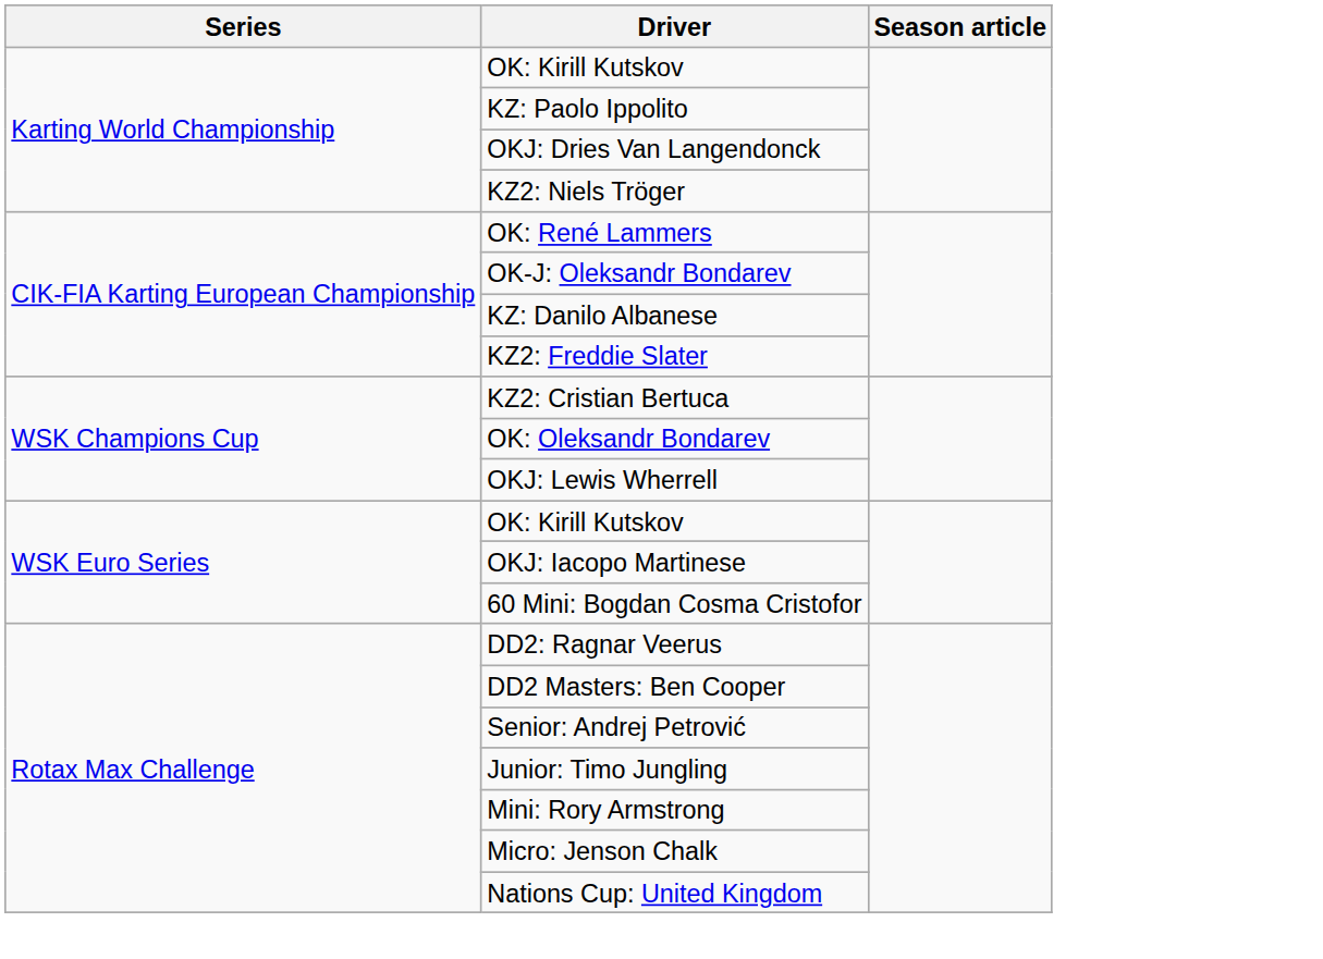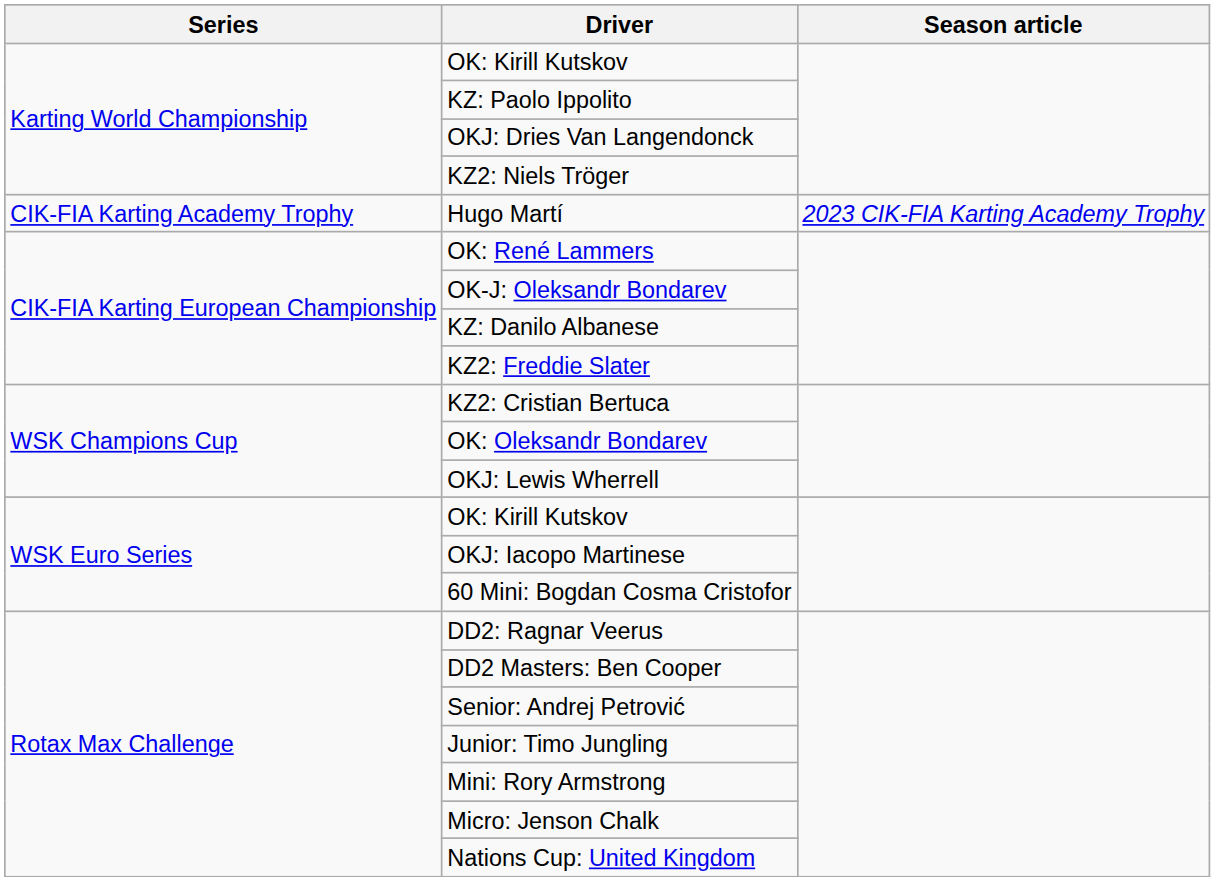+ row: CIK-FIA Karting Academy Trophy | Hugo Martí | 2023 CIK-FIA Karting Academy Trophy
